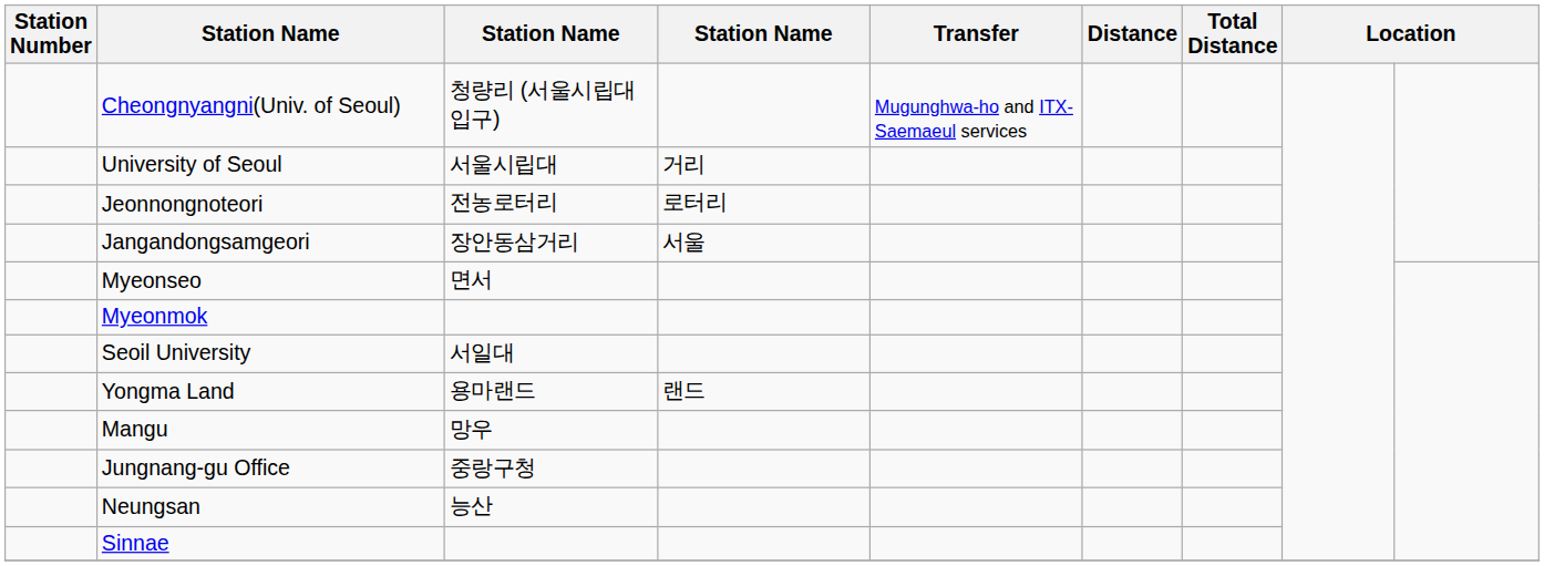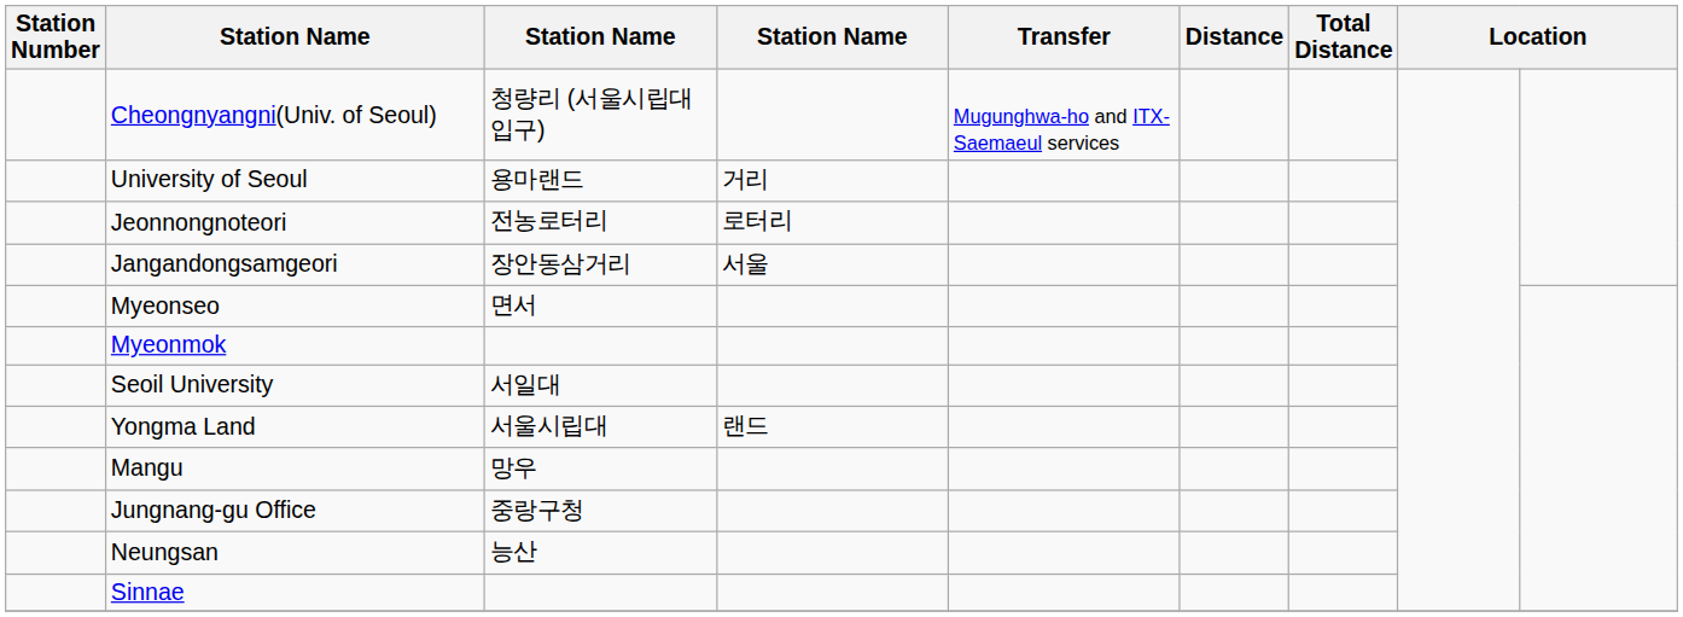University of Seoul | column 3: 서울시립대 -> 용마랜드
Yongma Land | column 3: 용마랜드 -> 서울시립대
